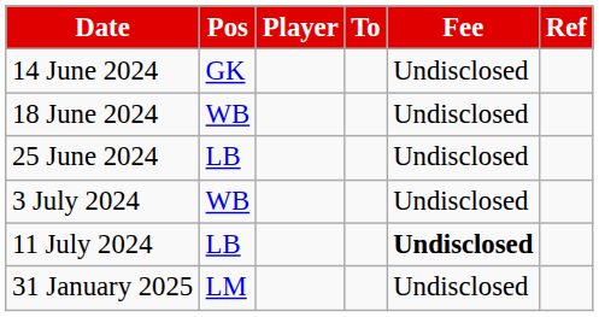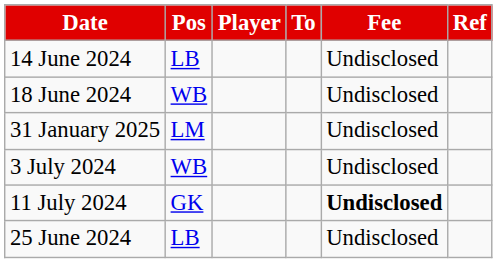14 June 2024 | Pos: GK -> LB
rows swapped: 25 June 2024 <-> 31 January 2025
11 July 2024 | Pos: LB -> GK
